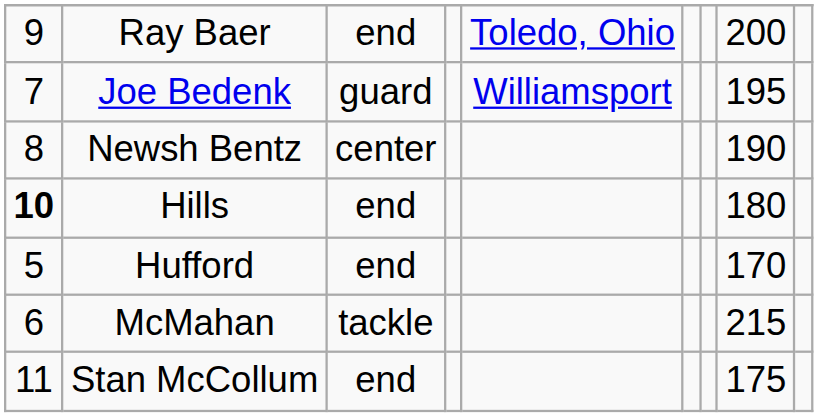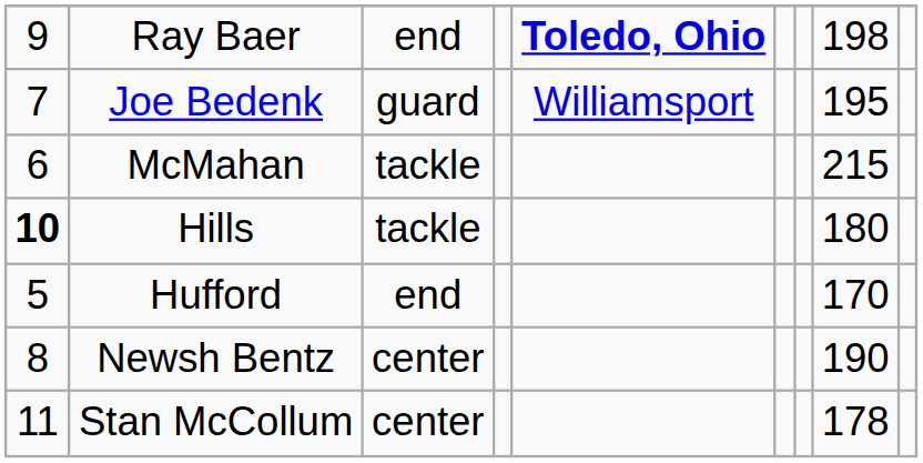Ray Baer | column 5: normal -> bold
Ray Baer | column 8: 200 -> 198
rows swapped: Newsh Bentz <-> McMahan
Hills | column 3: end -> tackle
Stan McCollum | column 3: end -> center
Stan McCollum | column 8: 175 -> 178
